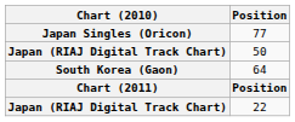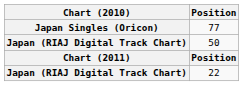- row: South Korea (Gaon) | 64
